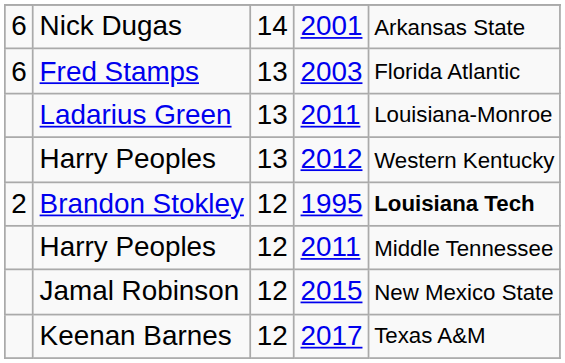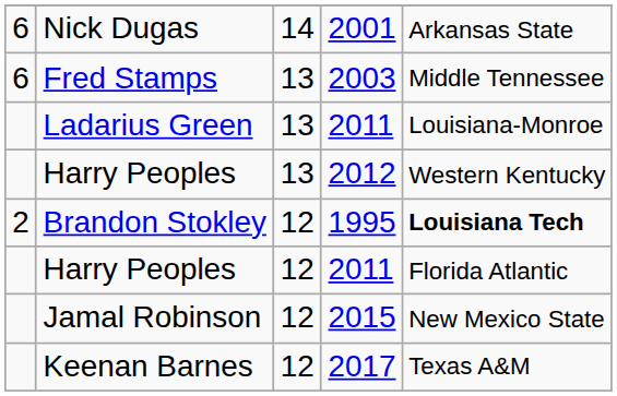Fred Stamps | column 5: Florida Atlantic -> Middle Tennessee
Harry Peoples / 2011 | column 5: Middle Tennessee -> Florida Atlantic
